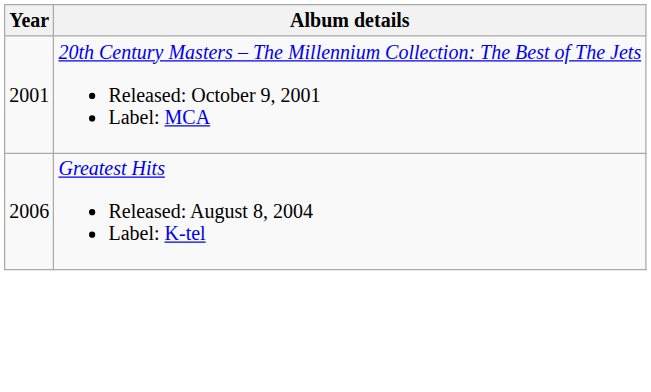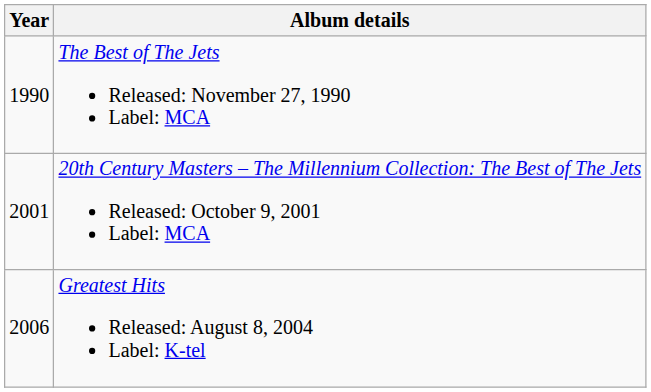+ row: 1990 | The Best of The Jets Released: November 27, 1990 Label: MCA
